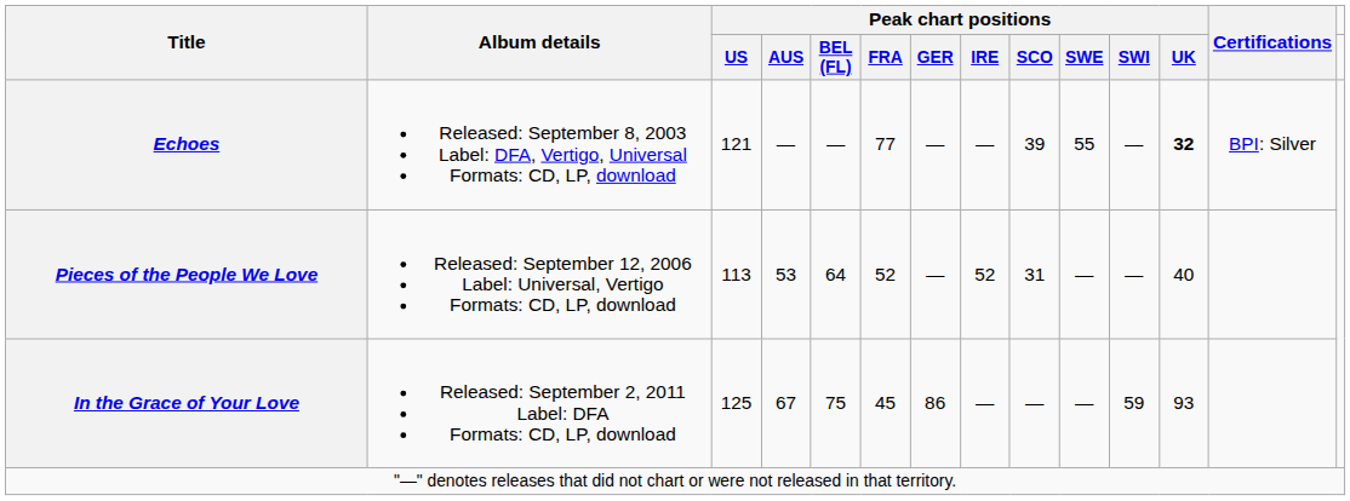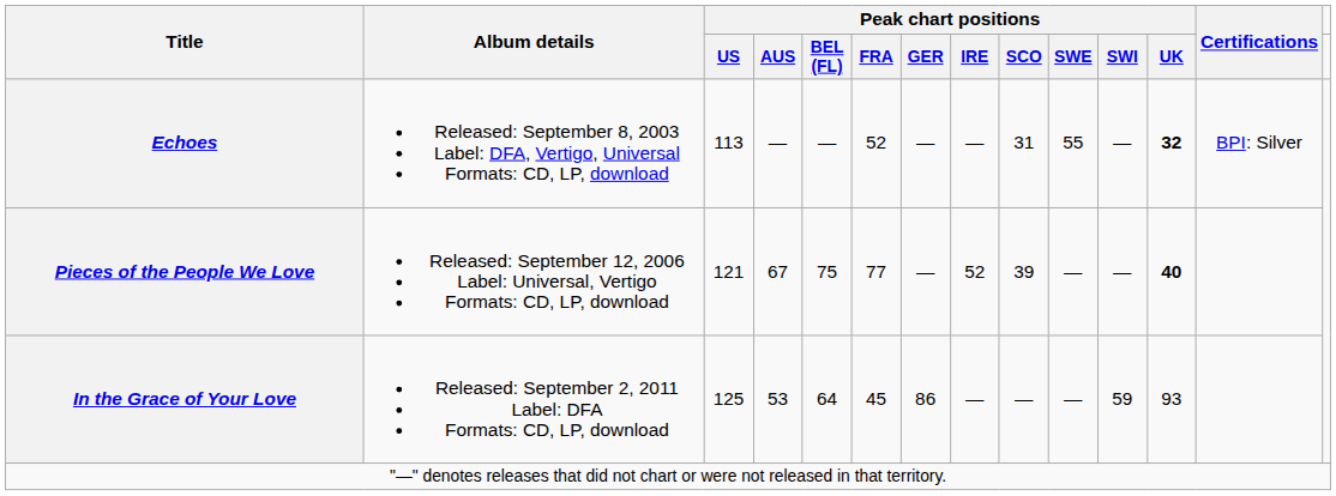Echoes | column 3: 121 -> 113
Echoes | column 6: 77 -> 52
Echoes | column 9: 39 -> 31
Pieces of the People We Love | column 3: 113 -> 121
Pieces of the People We Love | column 4: 53 -> 67
Pieces of the People We Love | column 5: 64 -> 75
Pieces of the People We Love | column 6: 52 -> 77
Pieces of the People We Love | column 9: 31 -> 39
Pieces of the People We Love | column 12: normal -> bold
In the Grace of Your Love | column 4: 67 -> 53
In the Grace of Your Love | column 5: 75 -> 64
